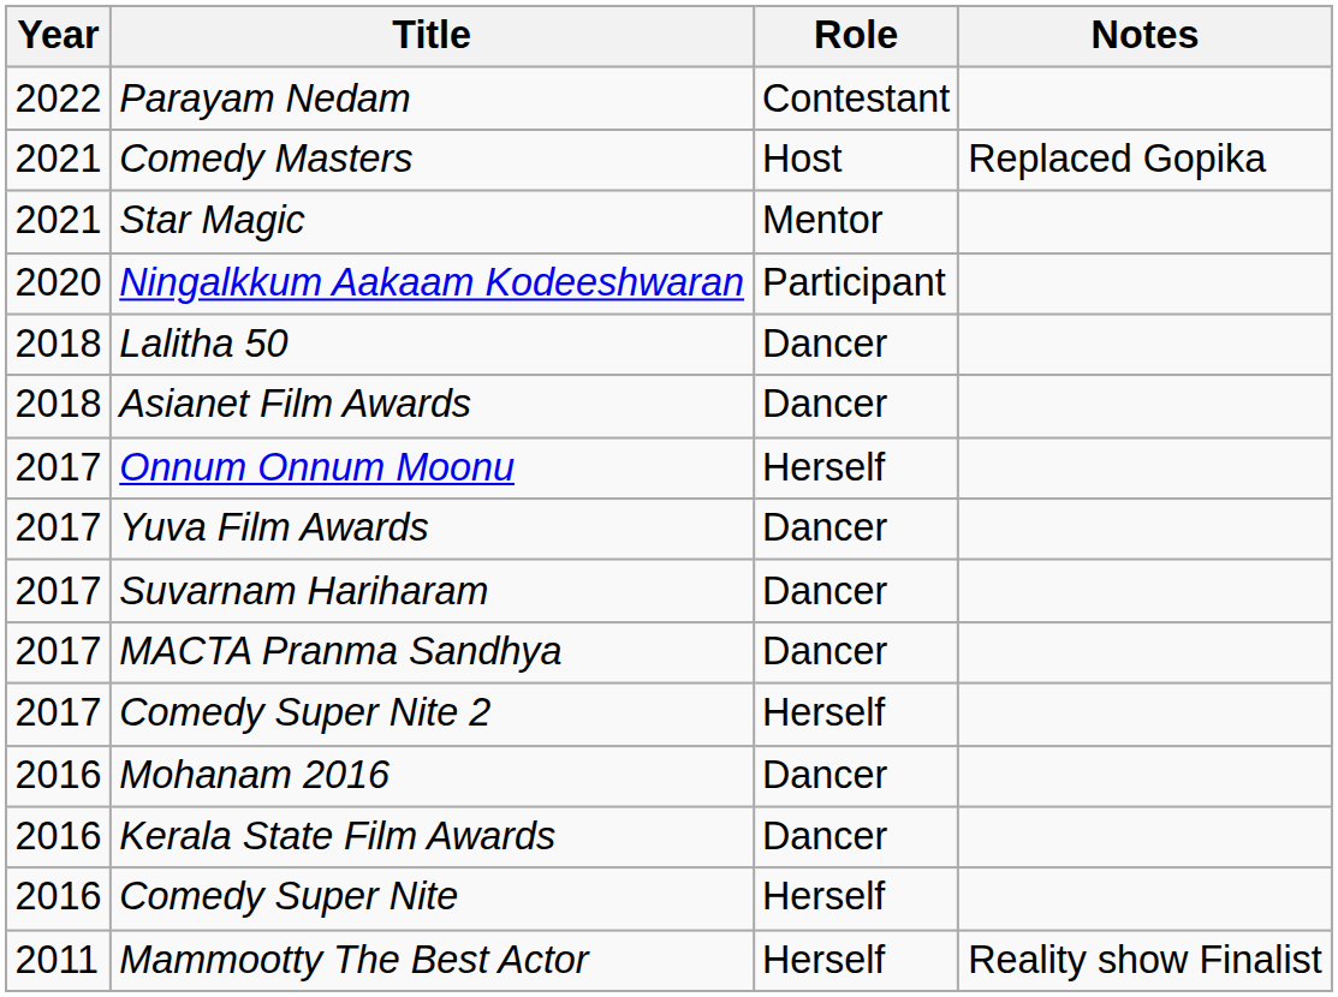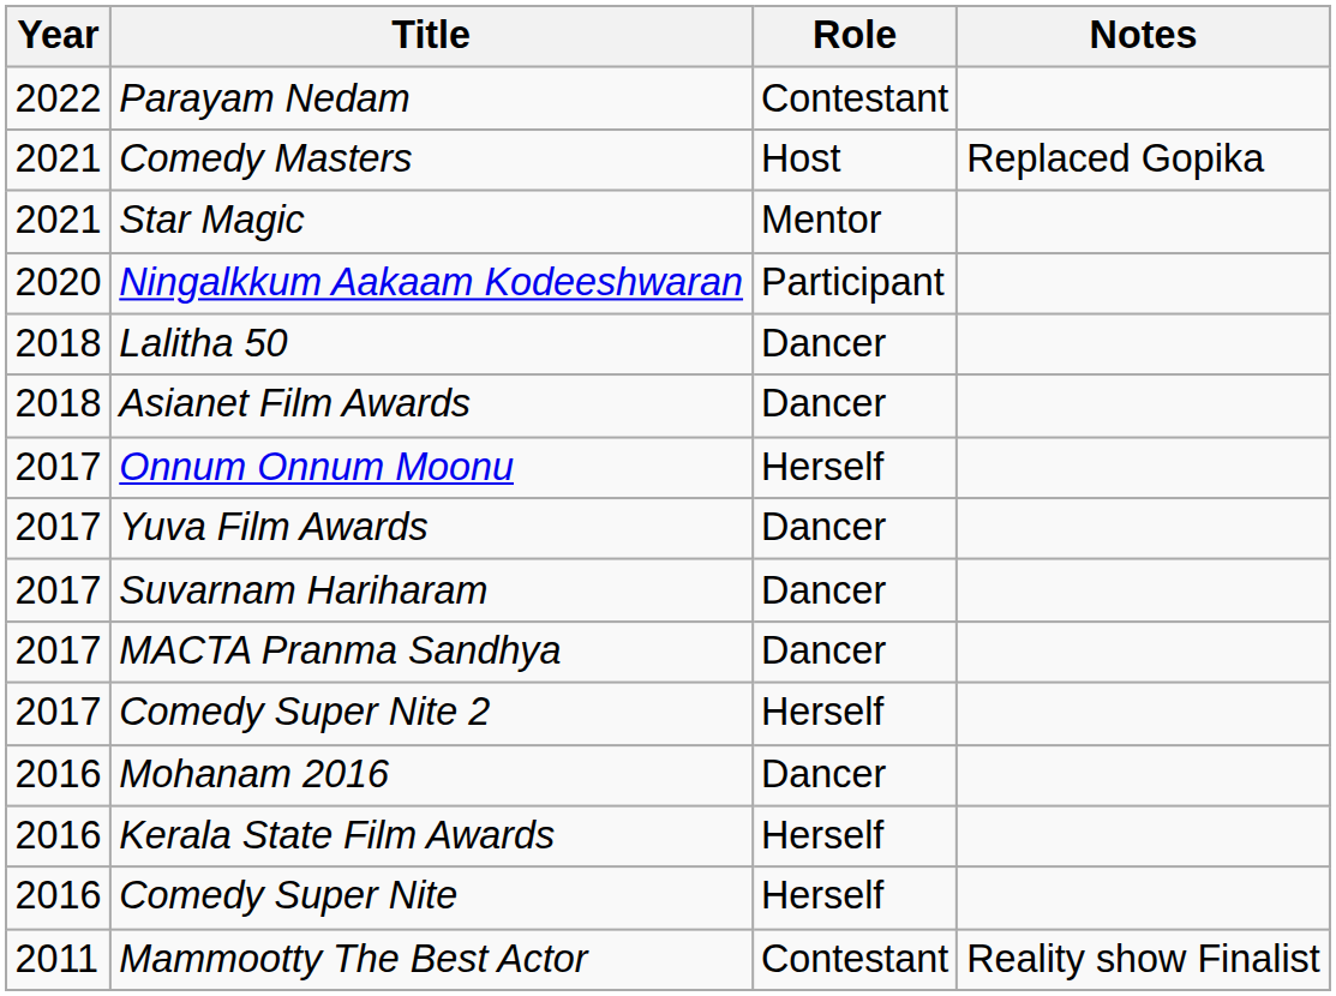Kerala State Film Awards | Role: Dancer -> Herself
Mammootty The Best Actor | Role: Herself -> Contestant
